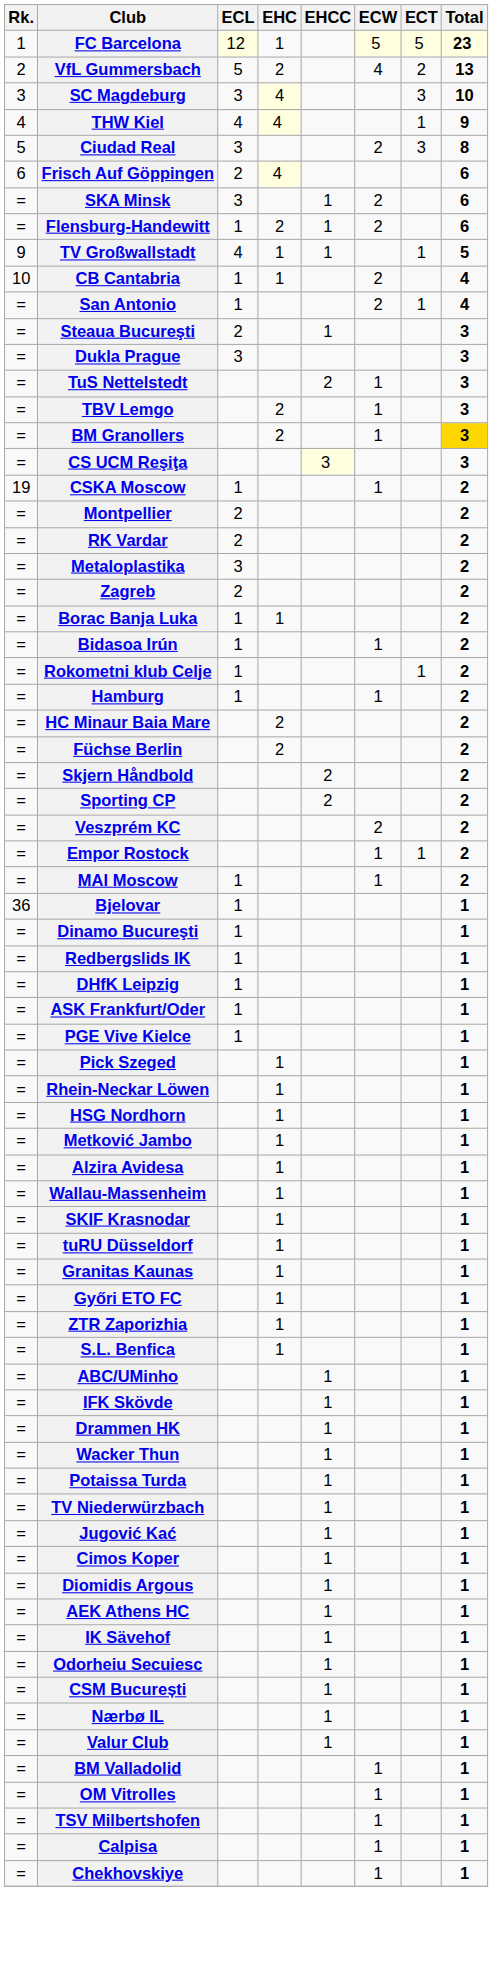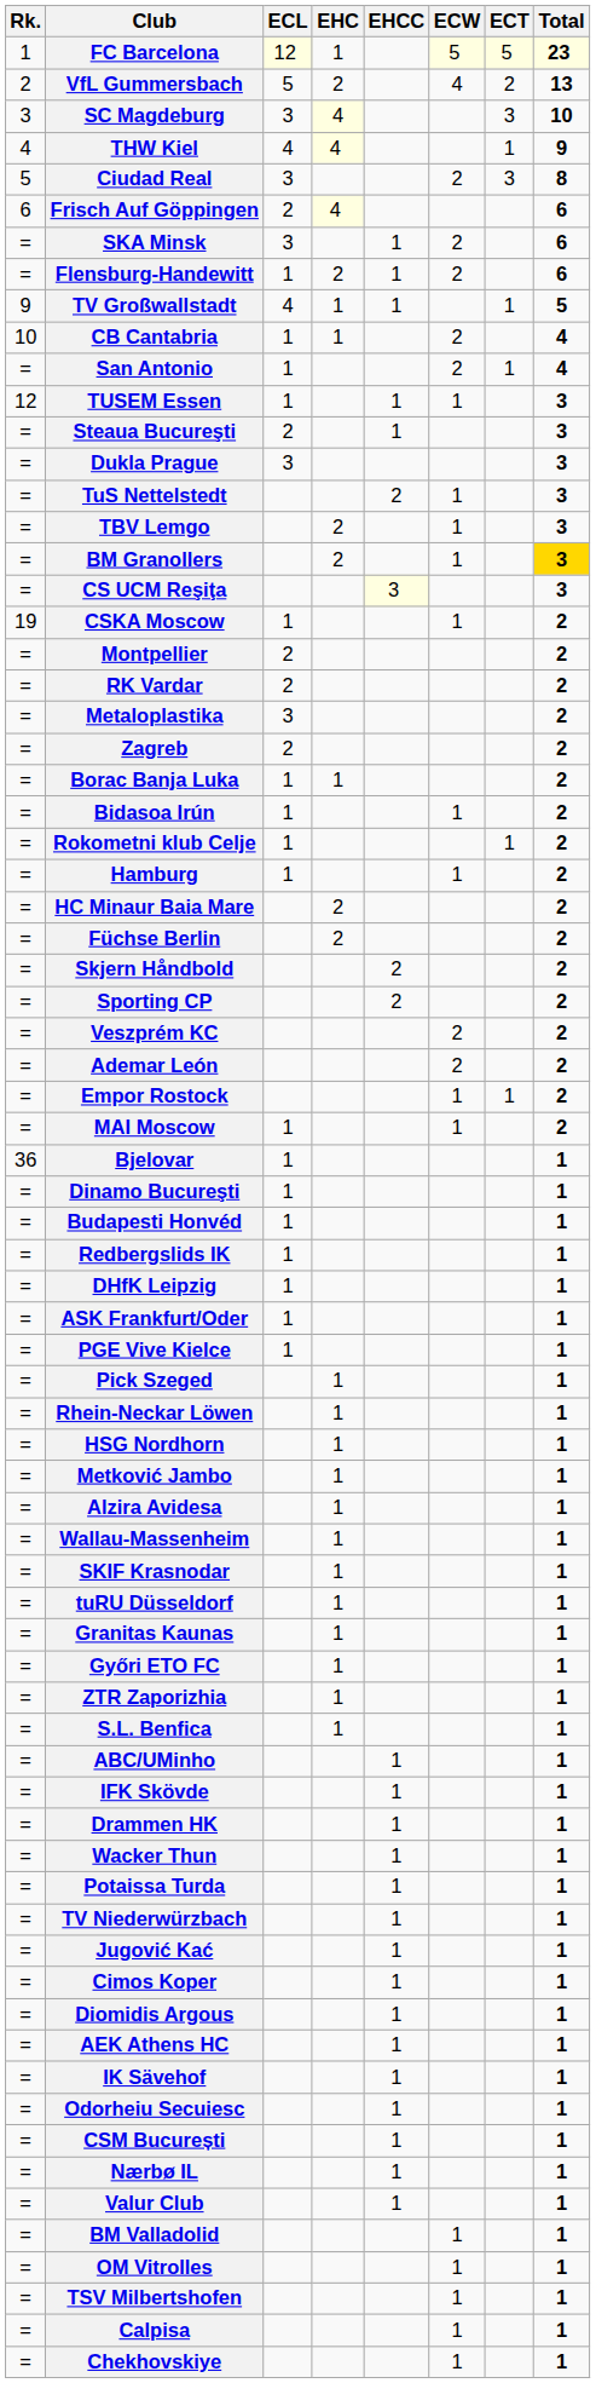+ row: 12 | TUSEM Essen | 1 | 1 | 1 | 3
+ row: = | Ademar León | 2 | 2
+ row: = | Budapesti Honvéd | 1 | 1
